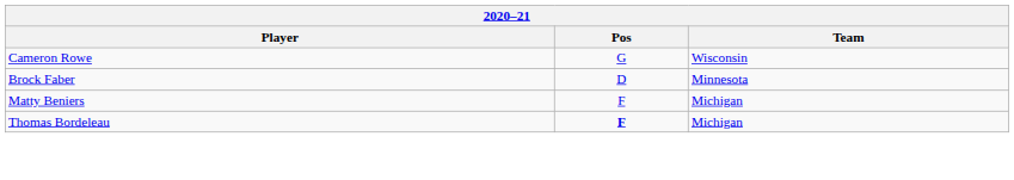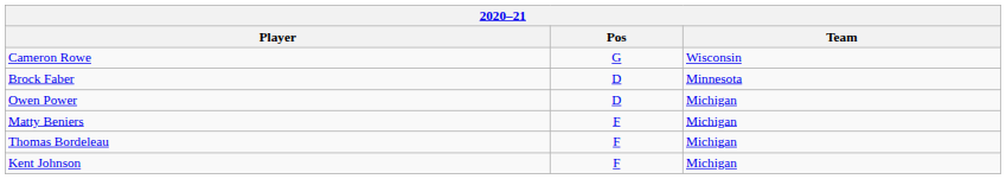+ row: Owen Power | D | Michigan
Thomas Bordeleau | Pos: bold -> normal
+ row: Kent Johnson | F | Michigan
